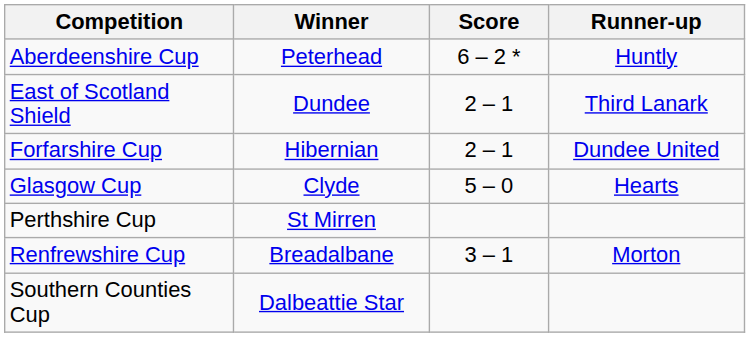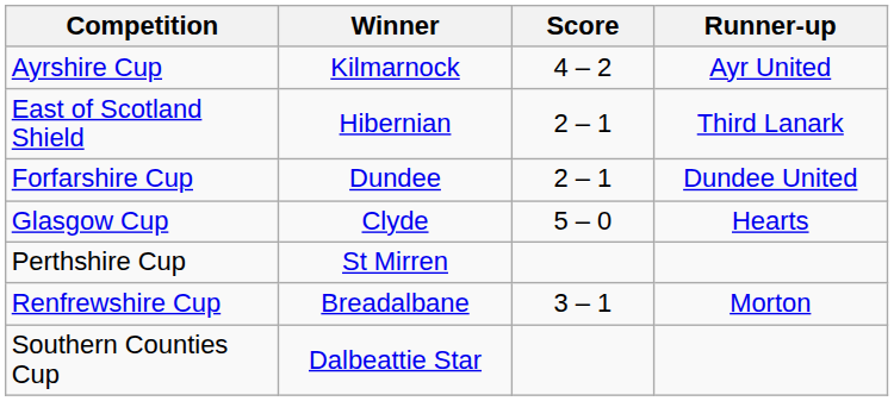- row: Aberdeenshire Cup | Peterhead | 6 – 2 * | Huntly
+ row: Ayrshire Cup | Kilmarnock | 4 – 2 | Ayr United
East of Scotland Shield | Winner: Dundee -> Hibernian
Forfarshire Cup | Winner: Hibernian -> Dundee
